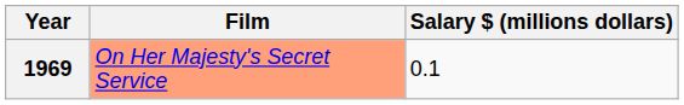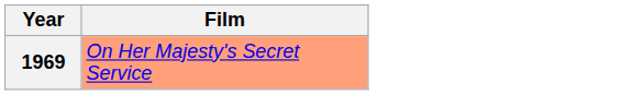- column: Salary $ (millions dollars) | 0.1
